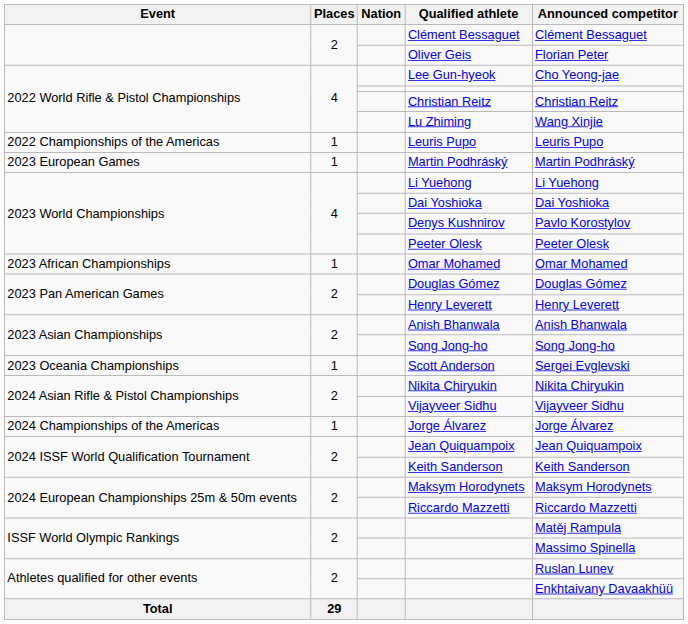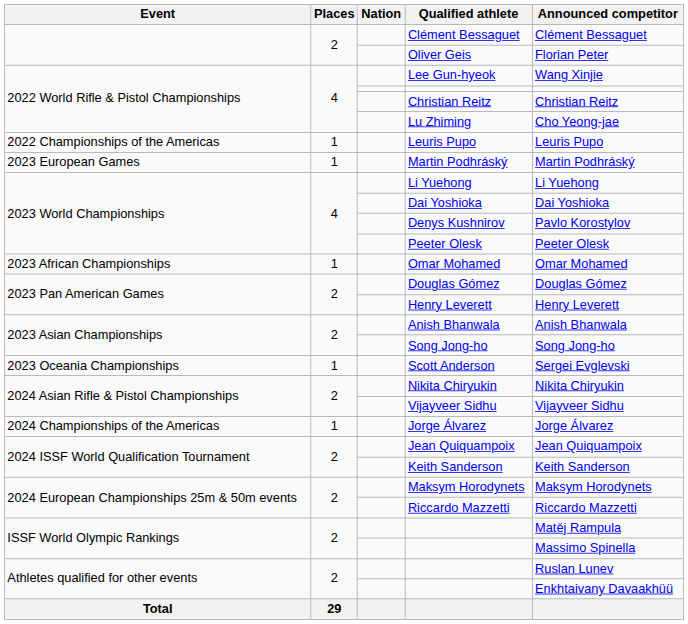Lee Gun-hyeok | Announced competitor: Cho Yeong-jae -> Wang Xinjie
Lu Zhiming | Announced competitor: Wang Xinjie -> Cho Yeong-jae
